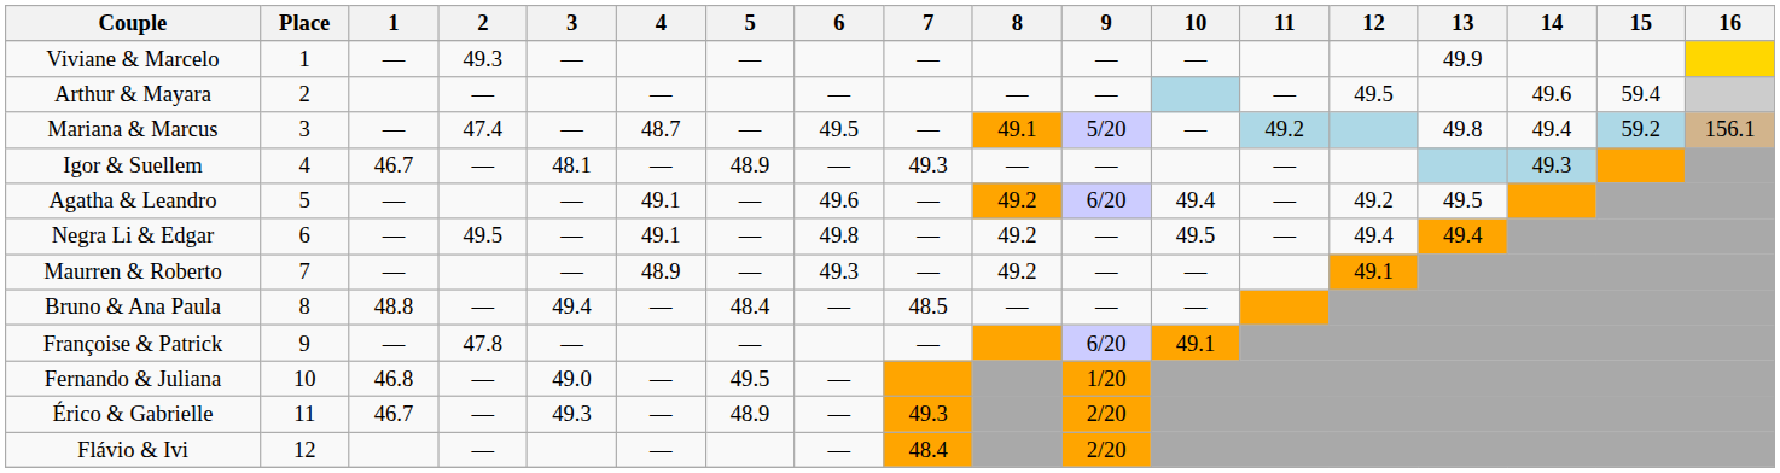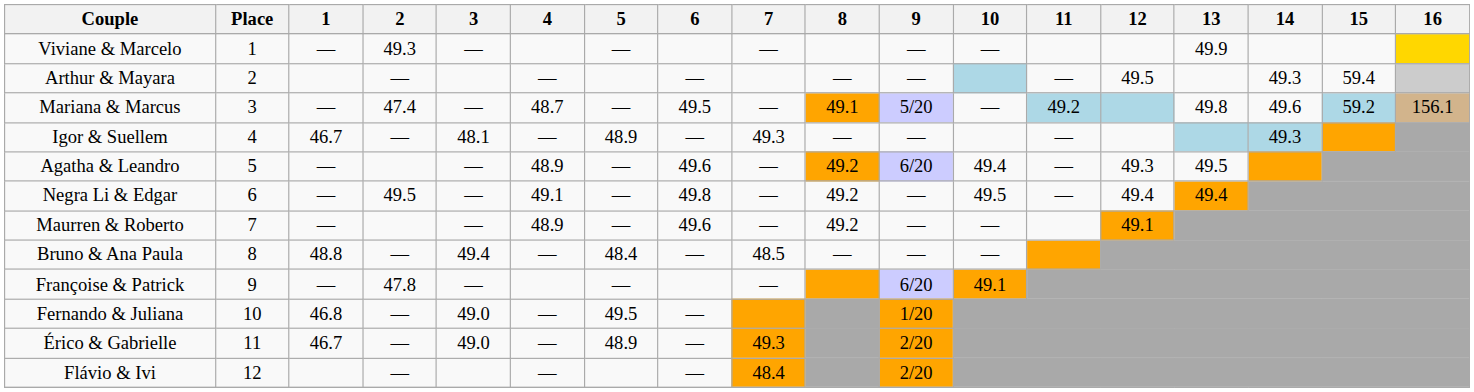Arthur & Mayara | 14: 49.6 -> 49.3
Mariana & Marcus | 14: 49.4 -> 49.6
Agatha & Leandro | 4: 49.1 -> 48.9
Agatha & Leandro | 12: 49.2 -> 49.3
Maurren & Roberto | 6: 49.3 -> 49.6
Érico & Gabrielle | 3: 49.3 -> 49.0
